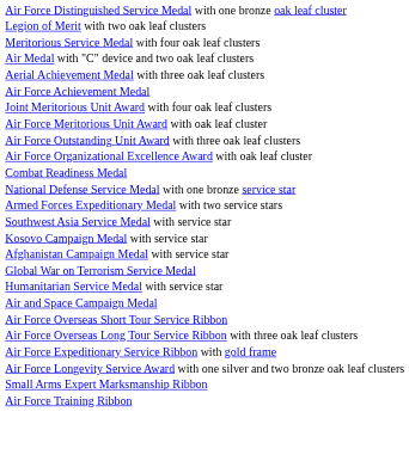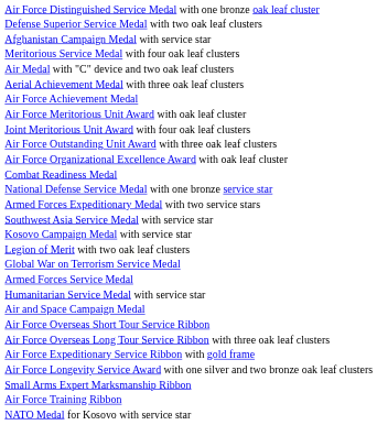+ row: Defense Superior Service Medal with two oak leaf clusters
rows swapped: Legion of Merit with two oak leaf clusters <-> Afghanistan Campaign Medal with service star
rows swapped: Joint Meritorious Unit Award with four oak leaf clusters <-> Air Force Meritorious Unit Award with oak leaf cluster
+ row: Armed Forces Service Medal
+ row: NATO Medal for Kosovo with service star
